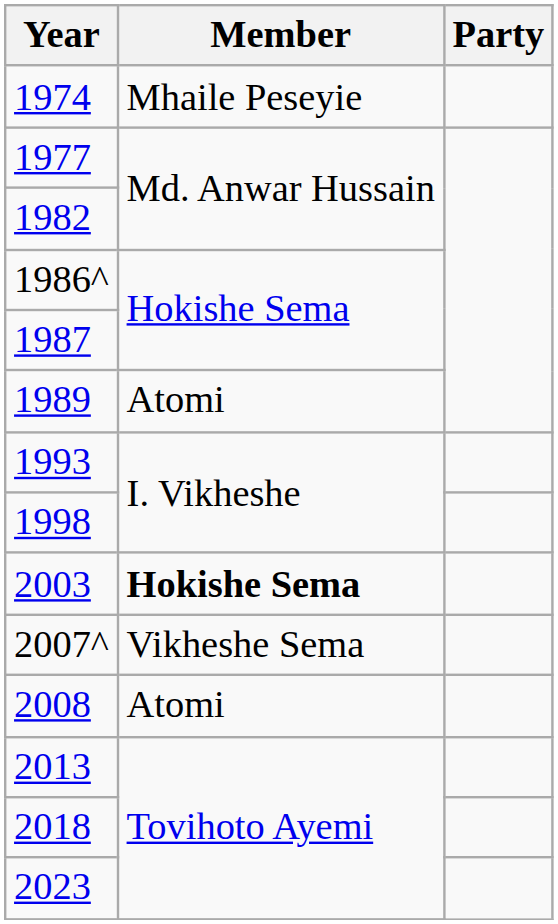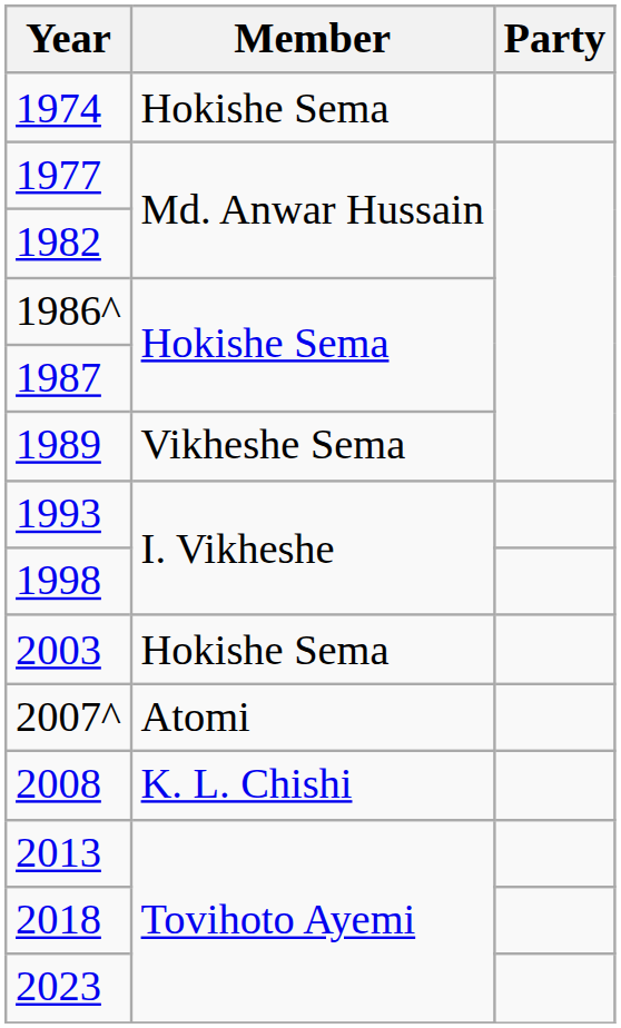1974 | Member: Mhaile Peseyie -> Hokishe Sema
1989 | Member: Atomi -> Vikheshe Sema
2003 | Member: bold -> normal
2007^ | Member: Vikheshe Sema -> Atomi
2008 | Member: Atomi -> K. L. Chishi
